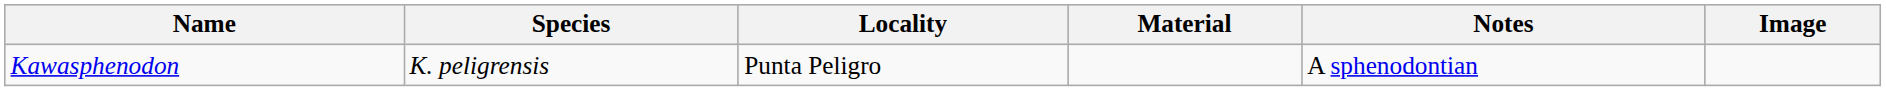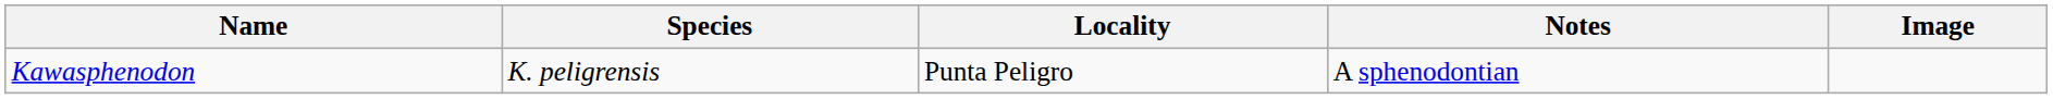- column: Material
